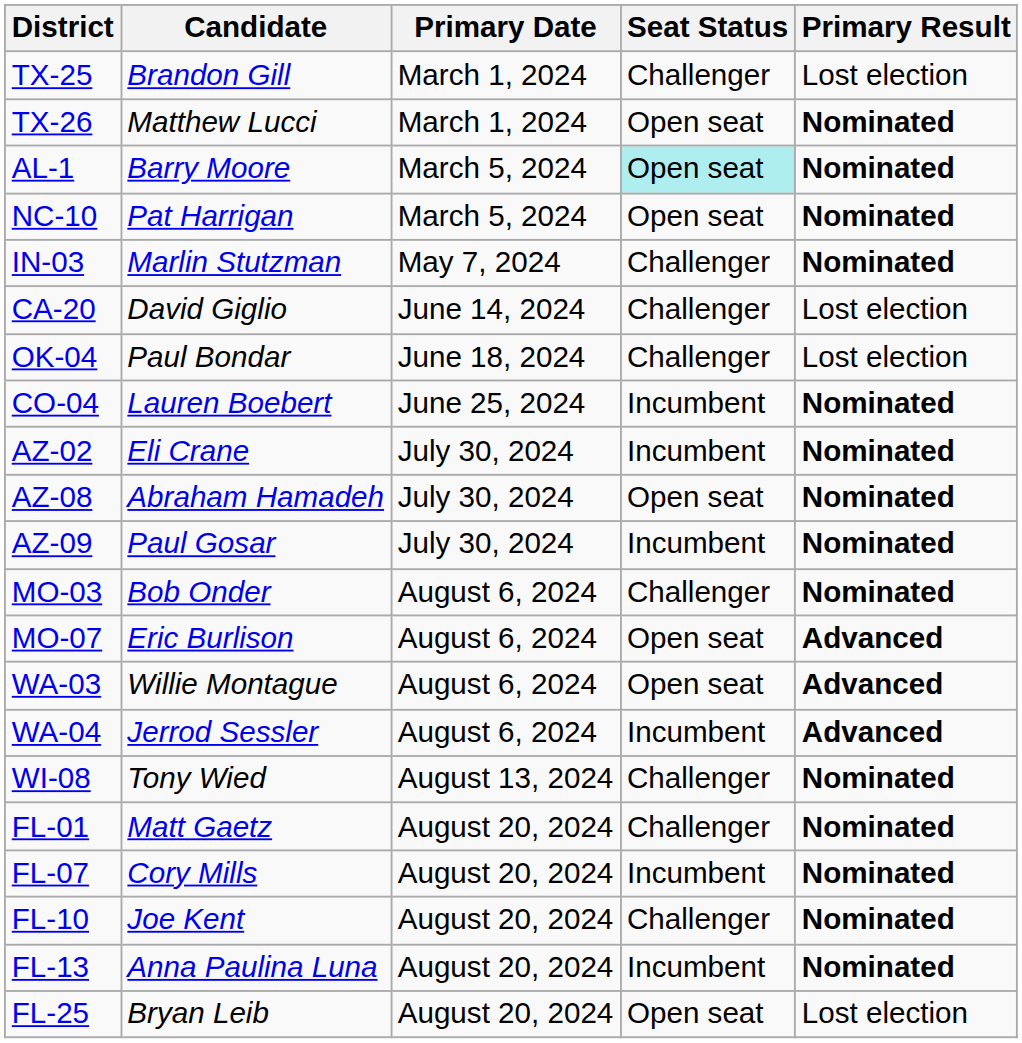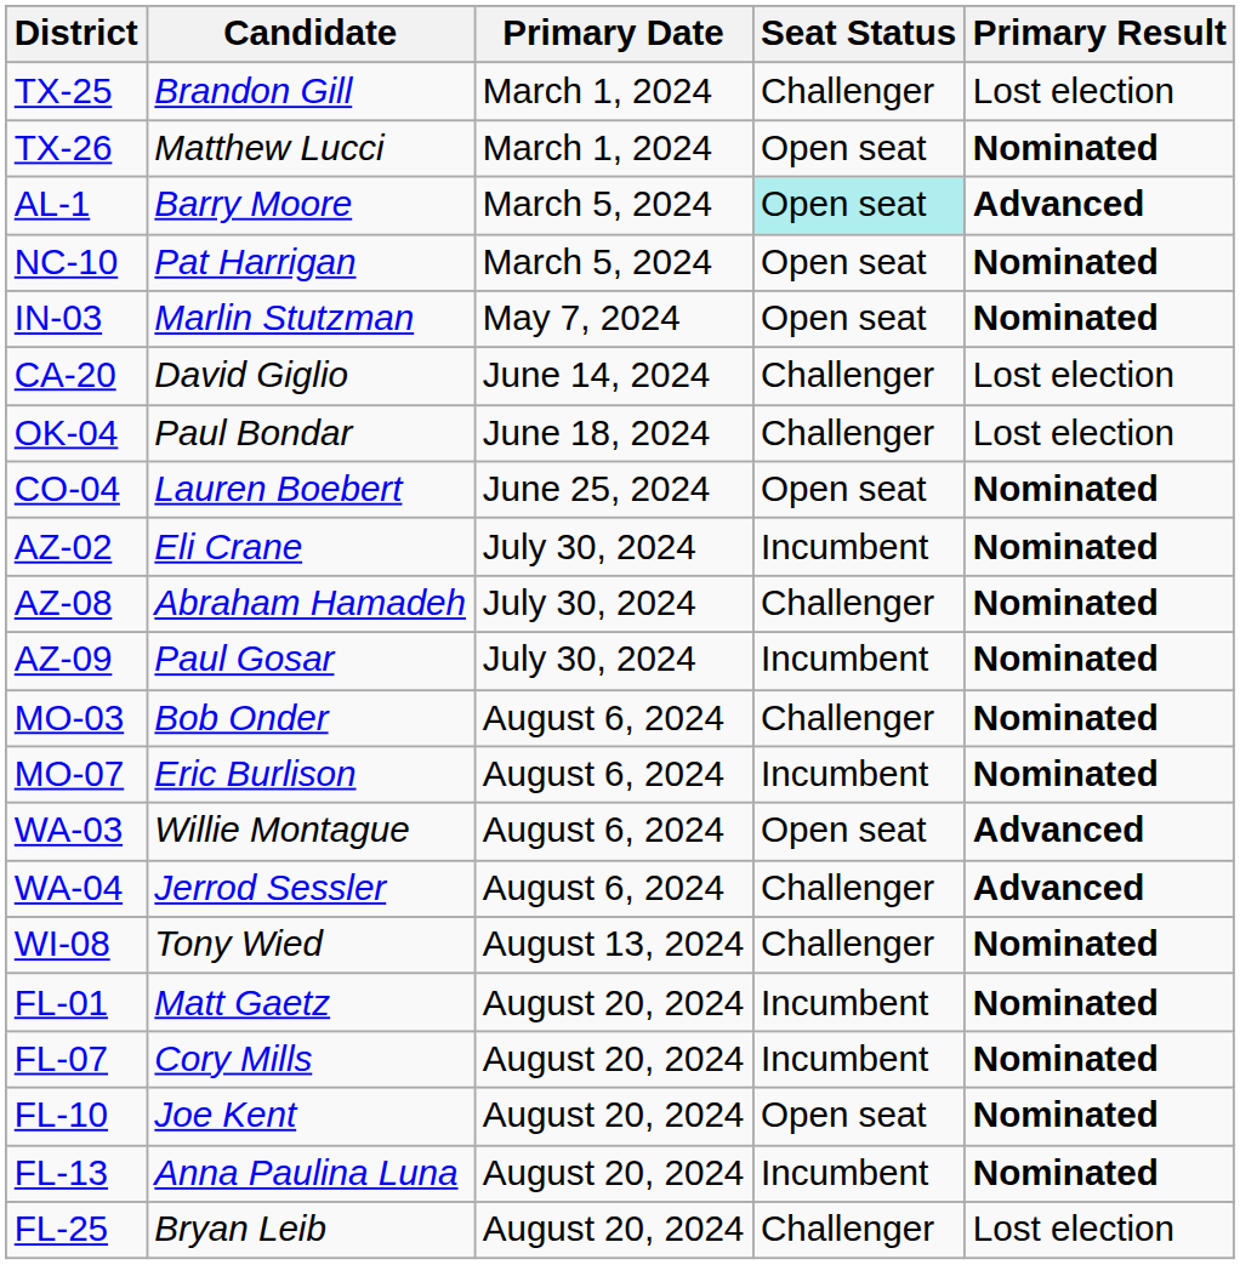AL-1 | Primary Result: Nominated -> Advanced
IN-03 | Seat Status: Challenger -> Open seat
CO-04 | Seat Status: Incumbent -> Open seat
AZ-08 | Seat Status: Open seat -> Challenger
MO-07 | Seat Status: Open seat -> Incumbent
MO-07 | Primary Result: Advanced -> Nominated
WA-04 | Seat Status: Incumbent -> Challenger
FL-01 | Seat Status: Challenger -> Incumbent
FL-10 | Seat Status: Challenger -> Open seat
FL-25 | Seat Status: Open seat -> Challenger
